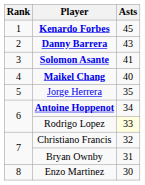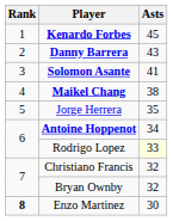Maikel Chang | Asts: 40 -> 38
Bryan Ownby | Asts: 31 -> 32
Enzo Martinez | Rank: normal -> bold
